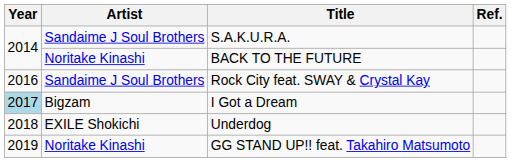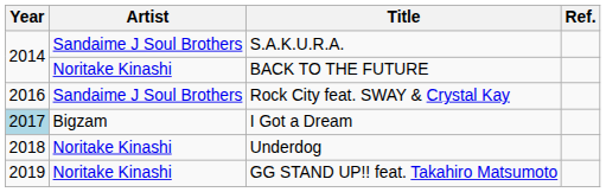Underdog | Artist: EXILE Shokichi -> Noritake Kinashi
